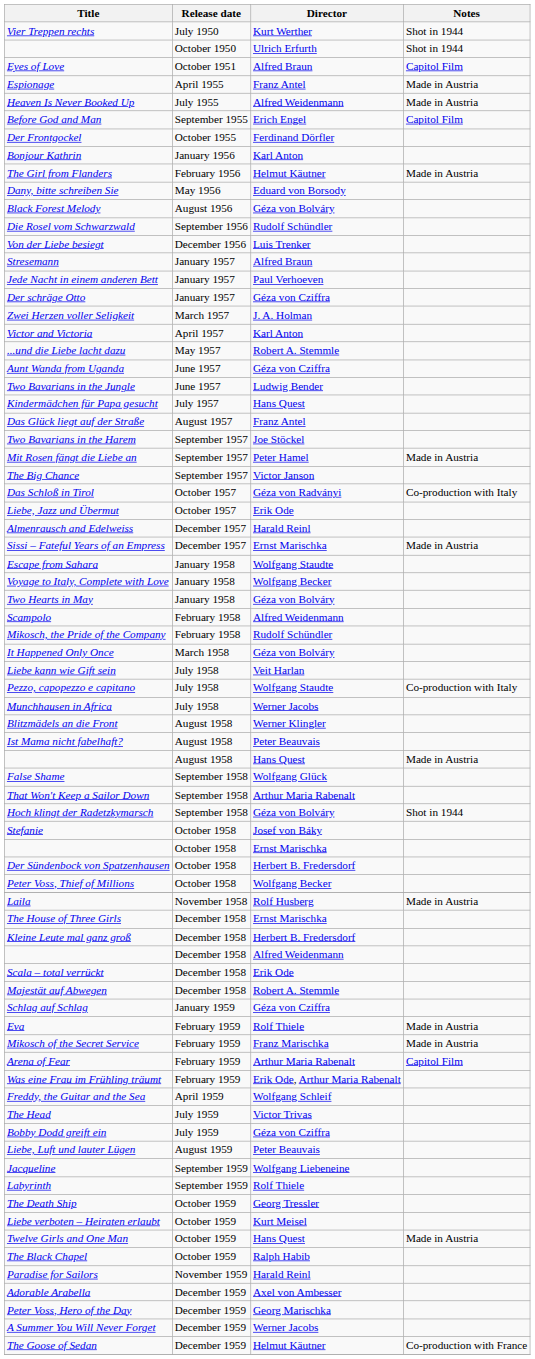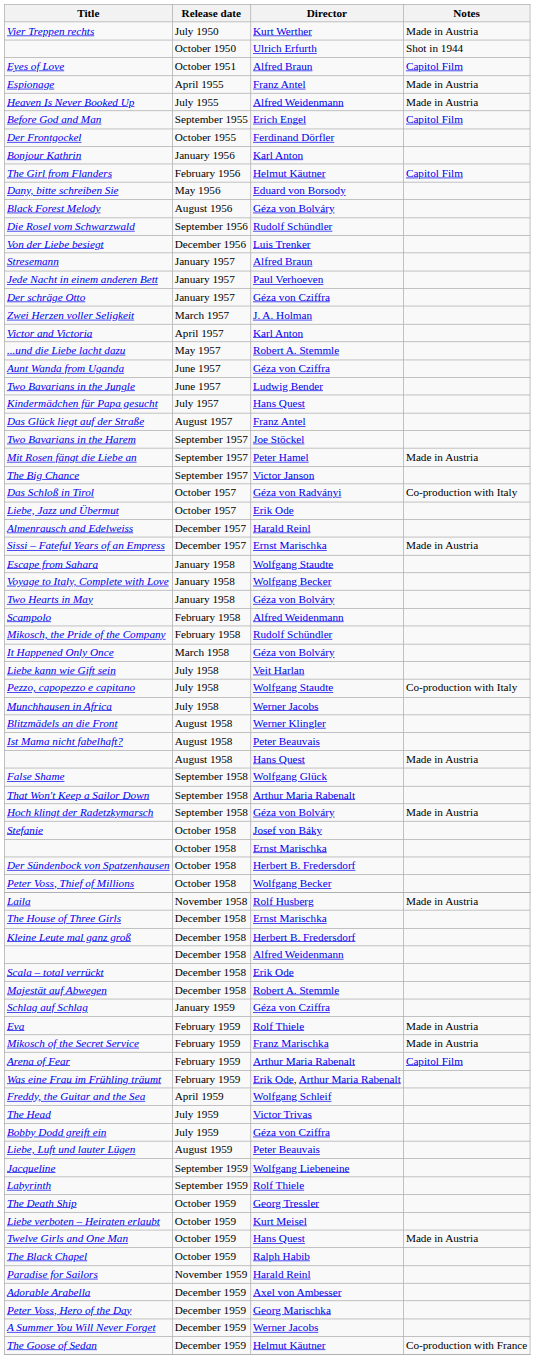Vier Treppen rechts | Notes: Shot in 1944 -> Made in Austria
The Girl from Flanders | Notes: Made in Austria -> Capitol Film
Hoch klingt der Radetzkymarsch | Notes: Shot in 1944 -> Made in Austria
